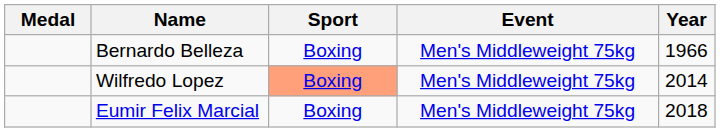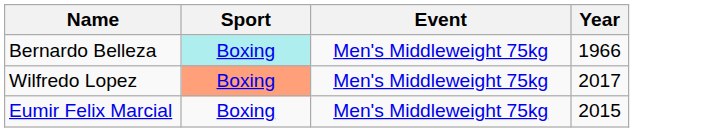- column: Medal
Bernardo Belleza | Sport: no background -> paleturquoise background
Wilfredo Lopez | Year: 2014 -> 2017
Eumir Felix Marcial | Year: 2018 -> 2015
